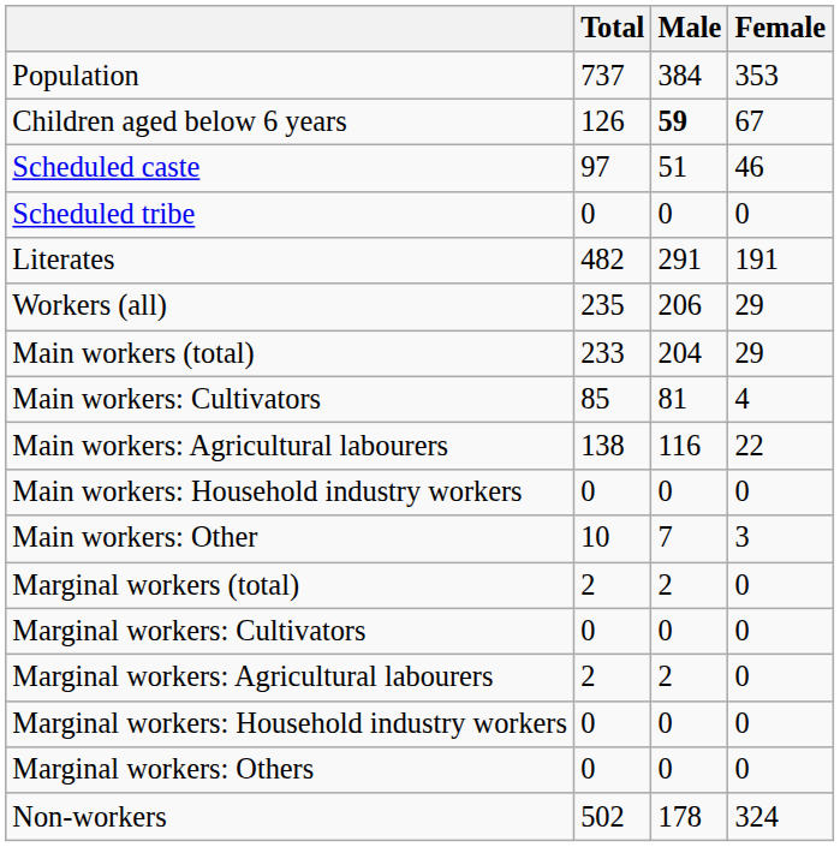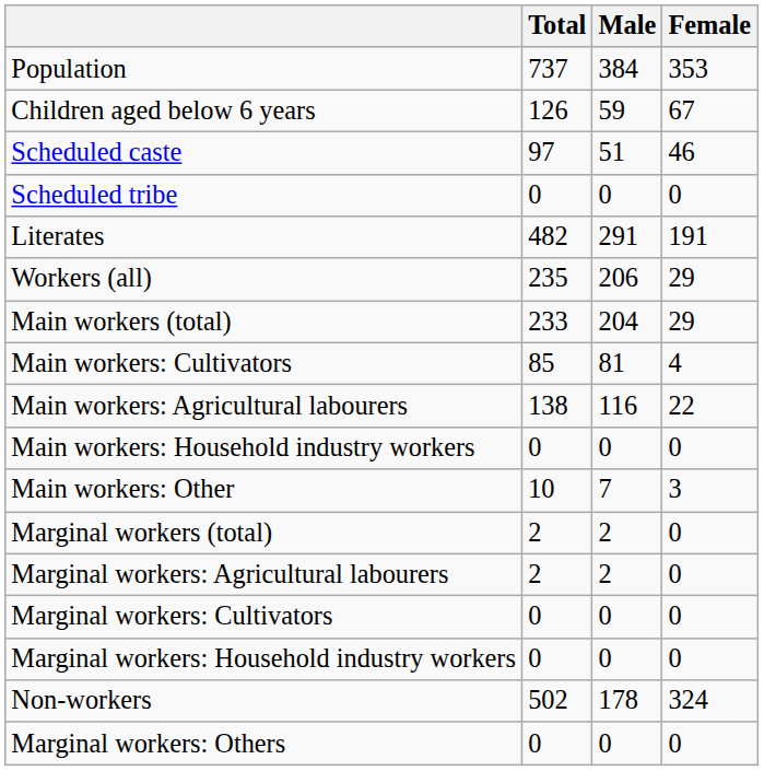Children aged below 6 years | Male: bold -> normal
rows swapped: Marginal workers: Cultivators <-> Marginal workers: Agricultural labourers
rows swapped: Marginal workers: Others <-> Non-workers
